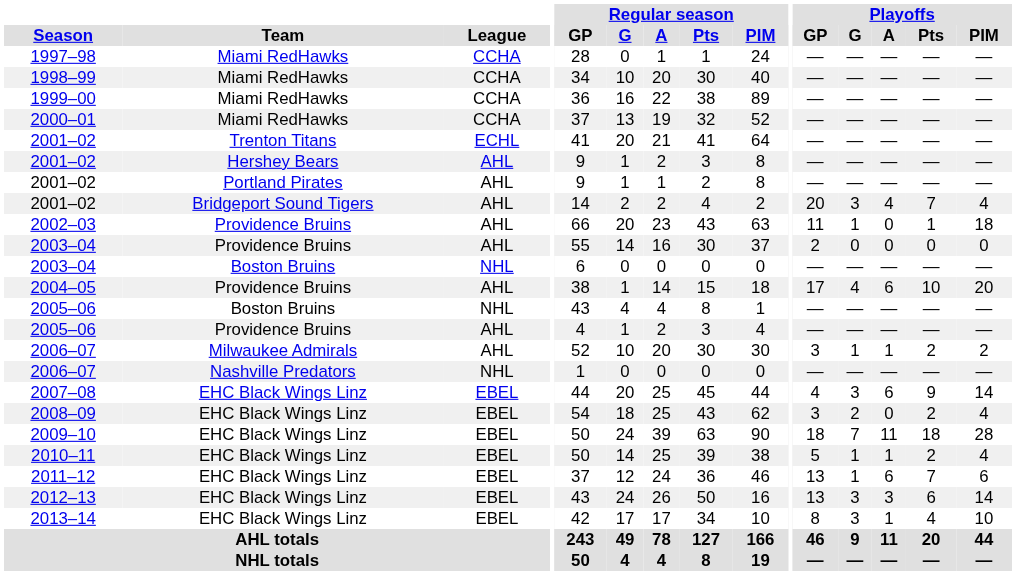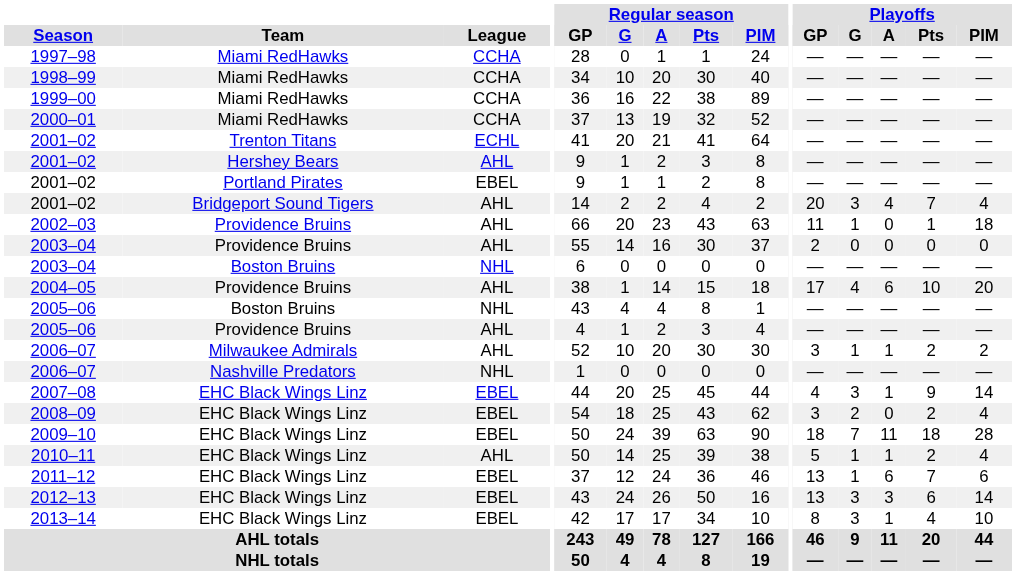2001–02 / Portland Pirates | League: AHL -> EBEL
2007–08 | Playoffs / A: 6 -> 1
2010–11 | League: EBEL -> AHL
